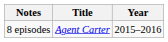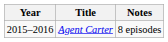columns swapped: Year <-> Notes
